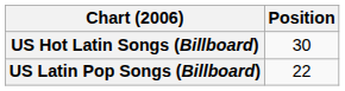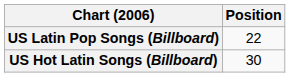rows swapped: US Hot Latin Songs (Billboard) <-> US Latin Pop Songs (Billboard)
